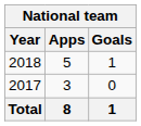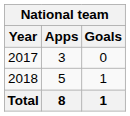rows swapped: 2017 <-> 2018
